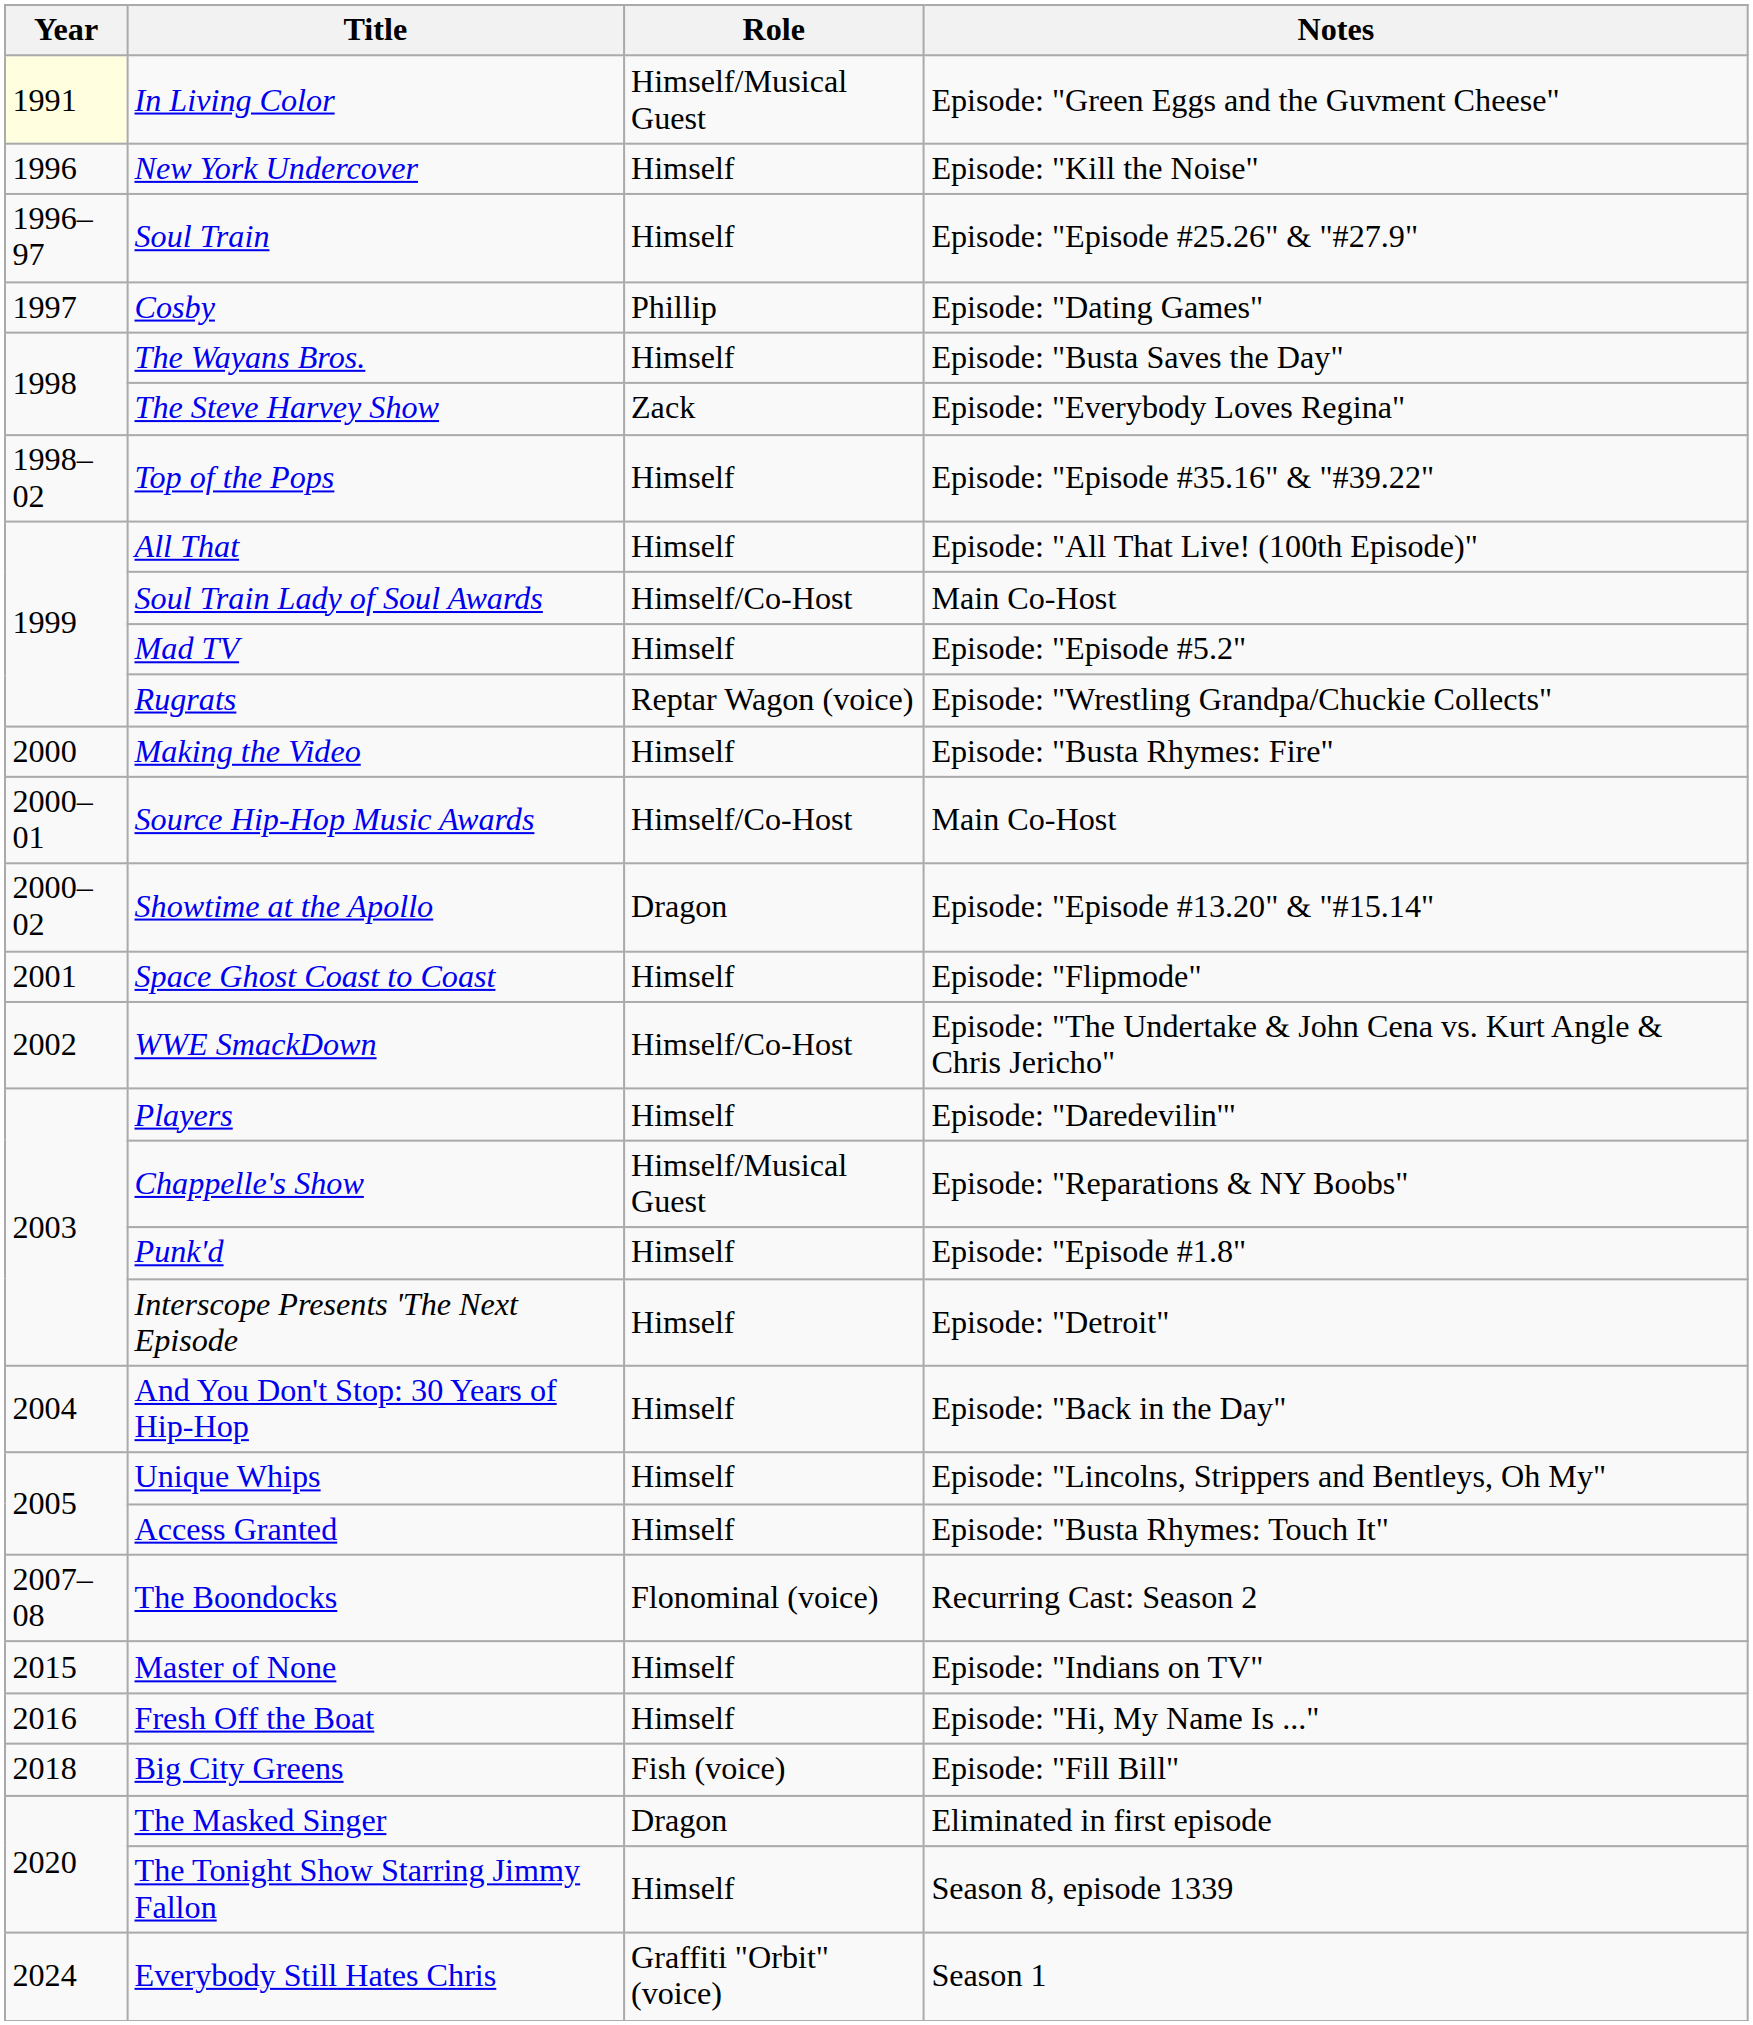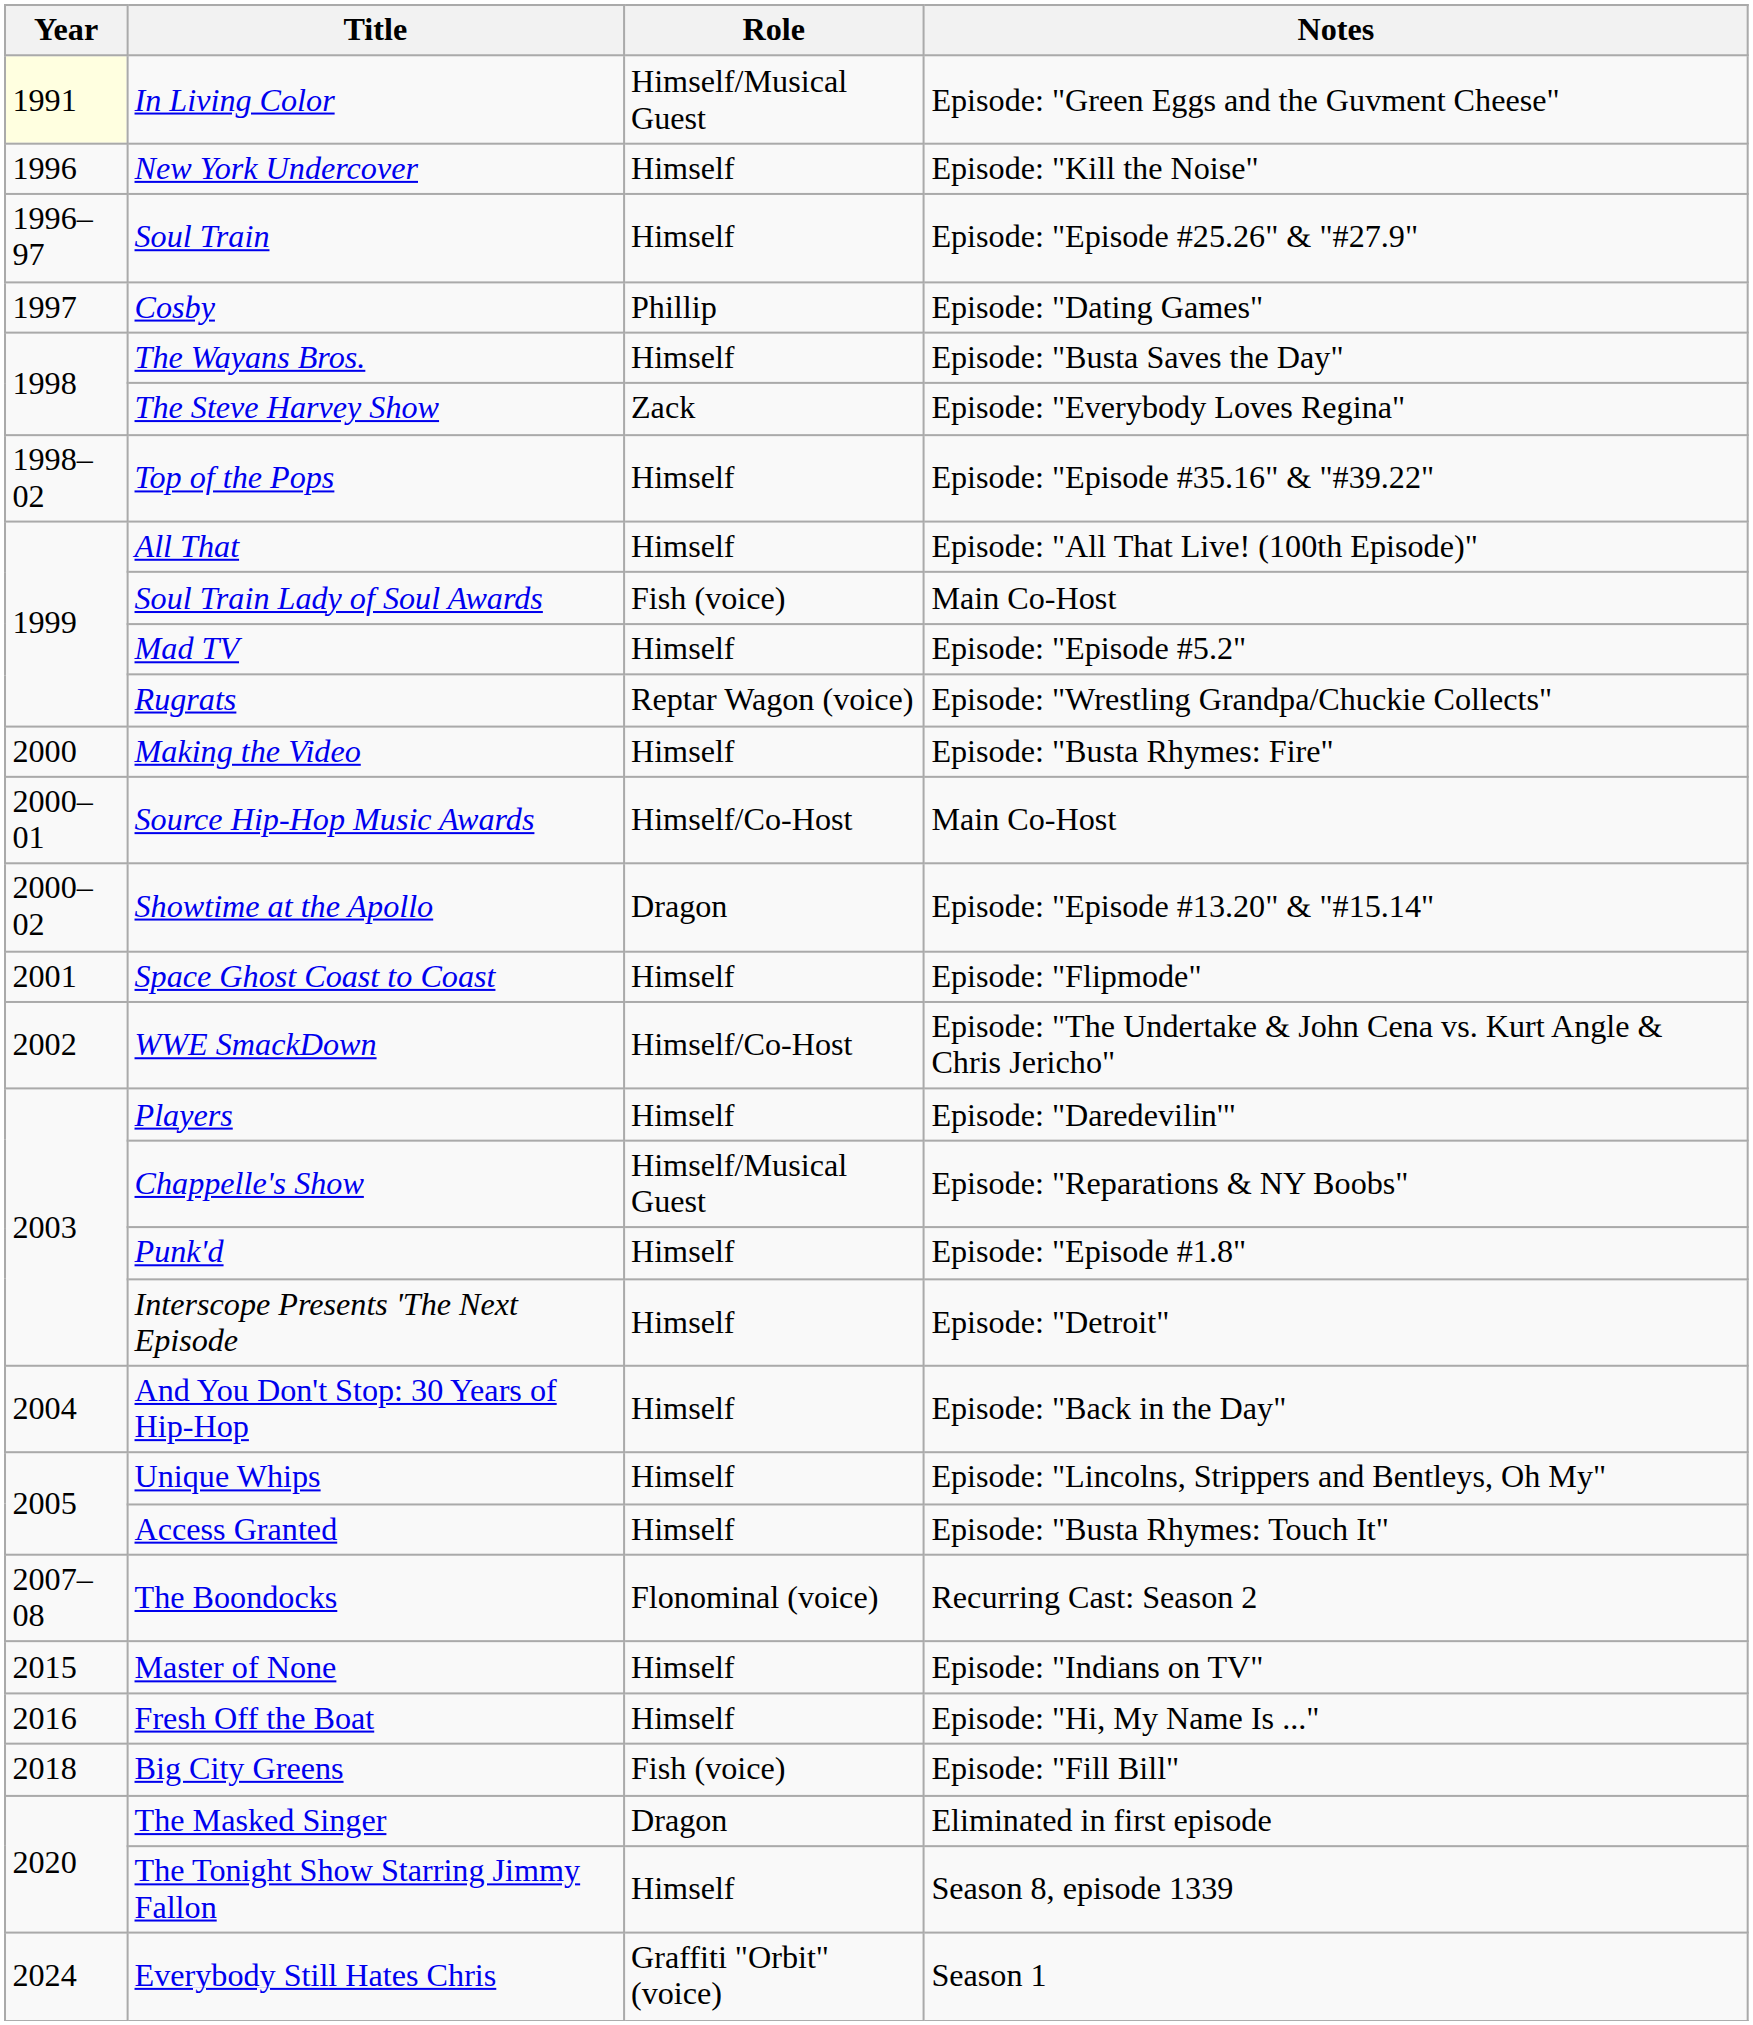Soul Train Lady of Soul Awards | Role: Himself/Co-Host -> Fish (voice)
